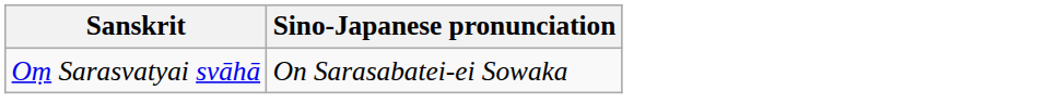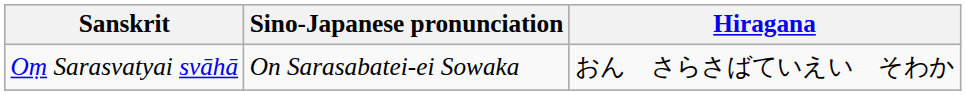+ column: Hiragana | おん さらさばていえい そわか
